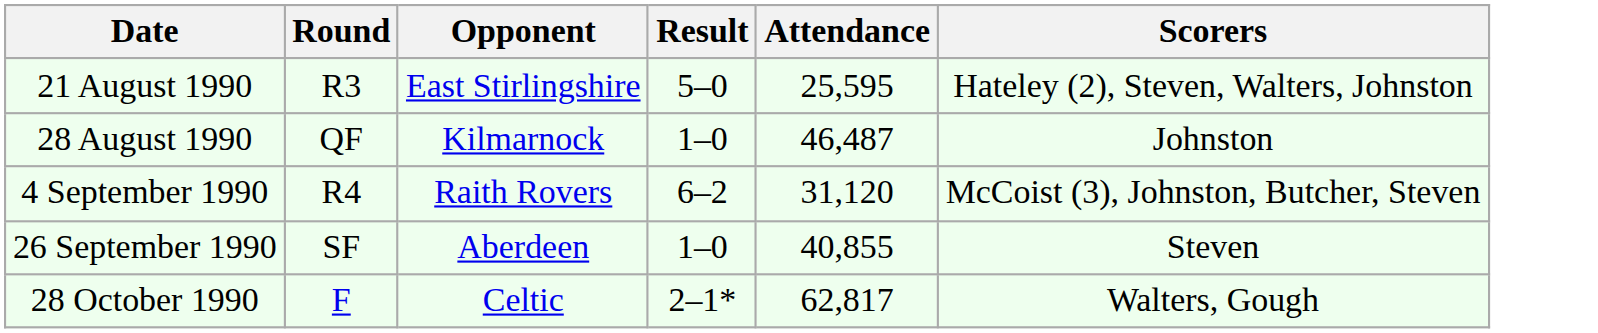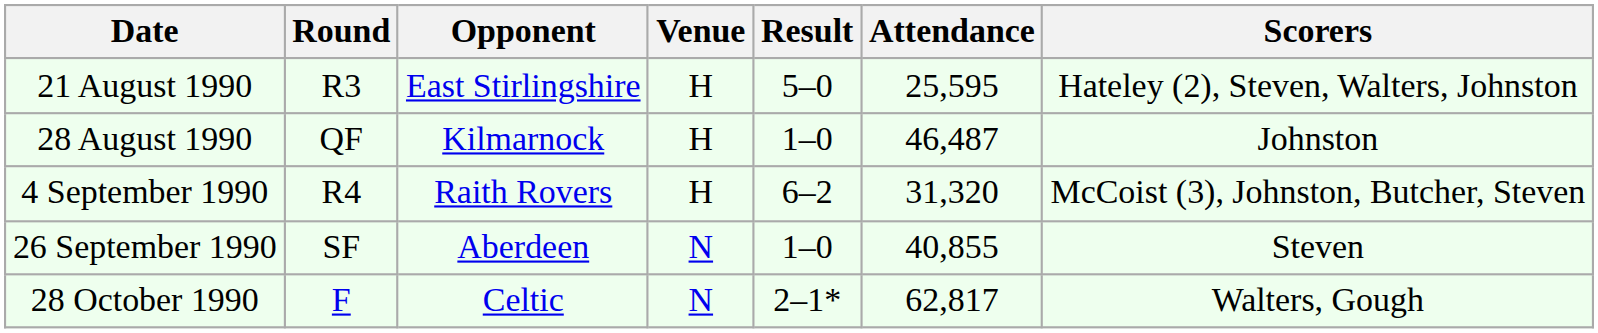+ column: Venue | H | H | H | N | N
4 September 1990 | Attendance: 31,120 -> 31,320
